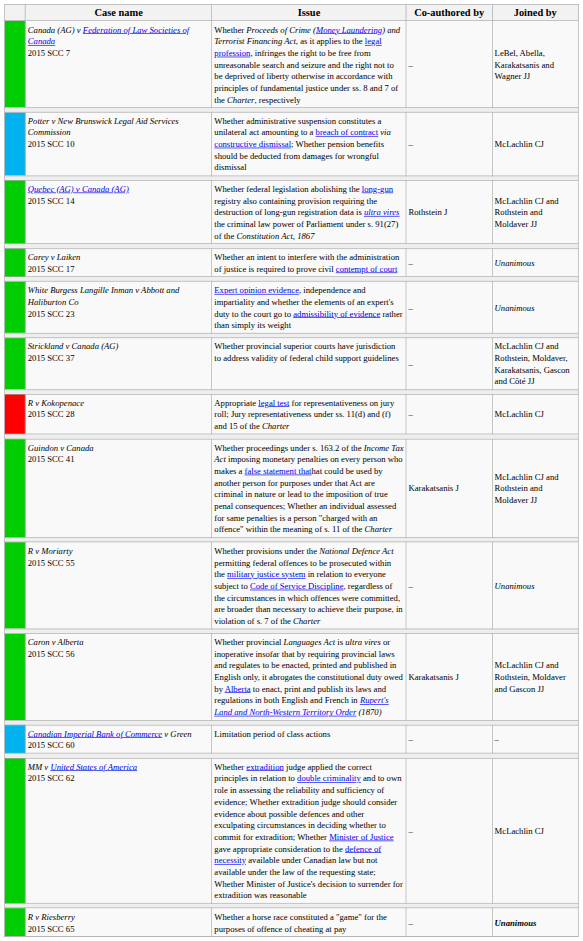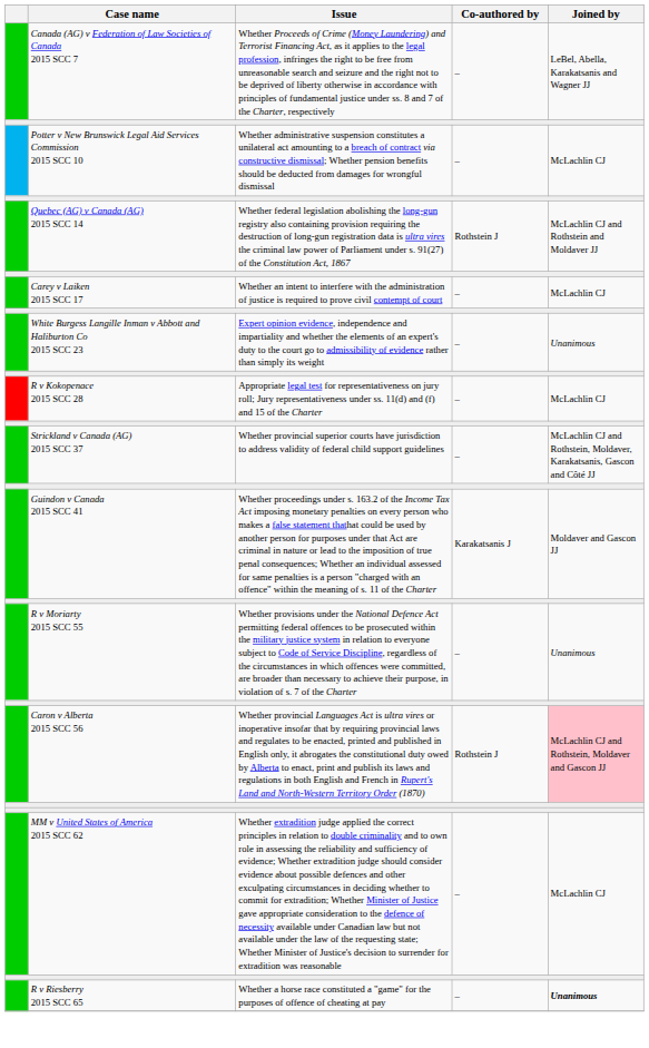Carey v Laiken 2015 SCC 17 | Joined by: Unanimous -> McLachlin CJ
rows swapped: R v Kokopenace 2015 SCC 28 <-> Strickland v Canada (AG) 2015 SCC 37
Guindon v Canada 2015 SCC 41 | Joined by: McLachlin CJ and Rothstein and Moldaver JJ -> Moldaver and Gascon JJ
Caron v Alberta 2015 SCC 56 | Co-authored by: Karakatsanis J -> Rothstein J
Caron v Alberta 2015 SCC 56 | Joined by: no background -> pink background
- row: Canadian Imperial Bank of Commerce v Green 2015 SCC 60 | Limitation period of class actions | – | –
